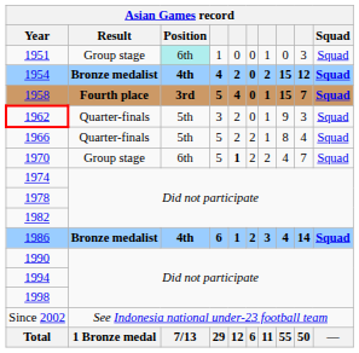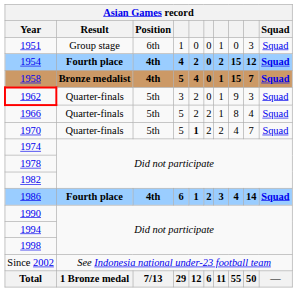1951 | Position: paleturquoise background -> no background
1954 | Result: Bronze medalist -> Fourth place
1958 | Result: Fourth place -> Bronze medalist
1958 | Position: 3rd -> 4th
1970 | Result: Group stage -> Quarter-finals
1970 | Position: 6th -> 5th
1986 | Result: Bronze medalist -> Fourth place
